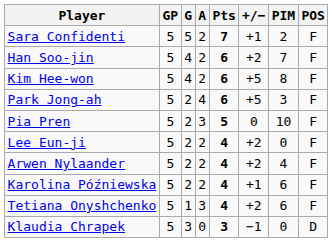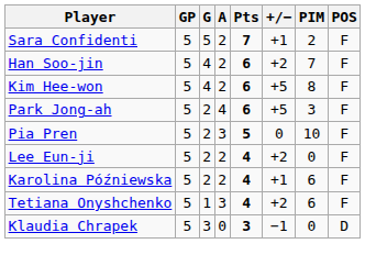- row: Arwen Nylaander | 5 | 2 | 2 | 4 | +2 | 4 | F
